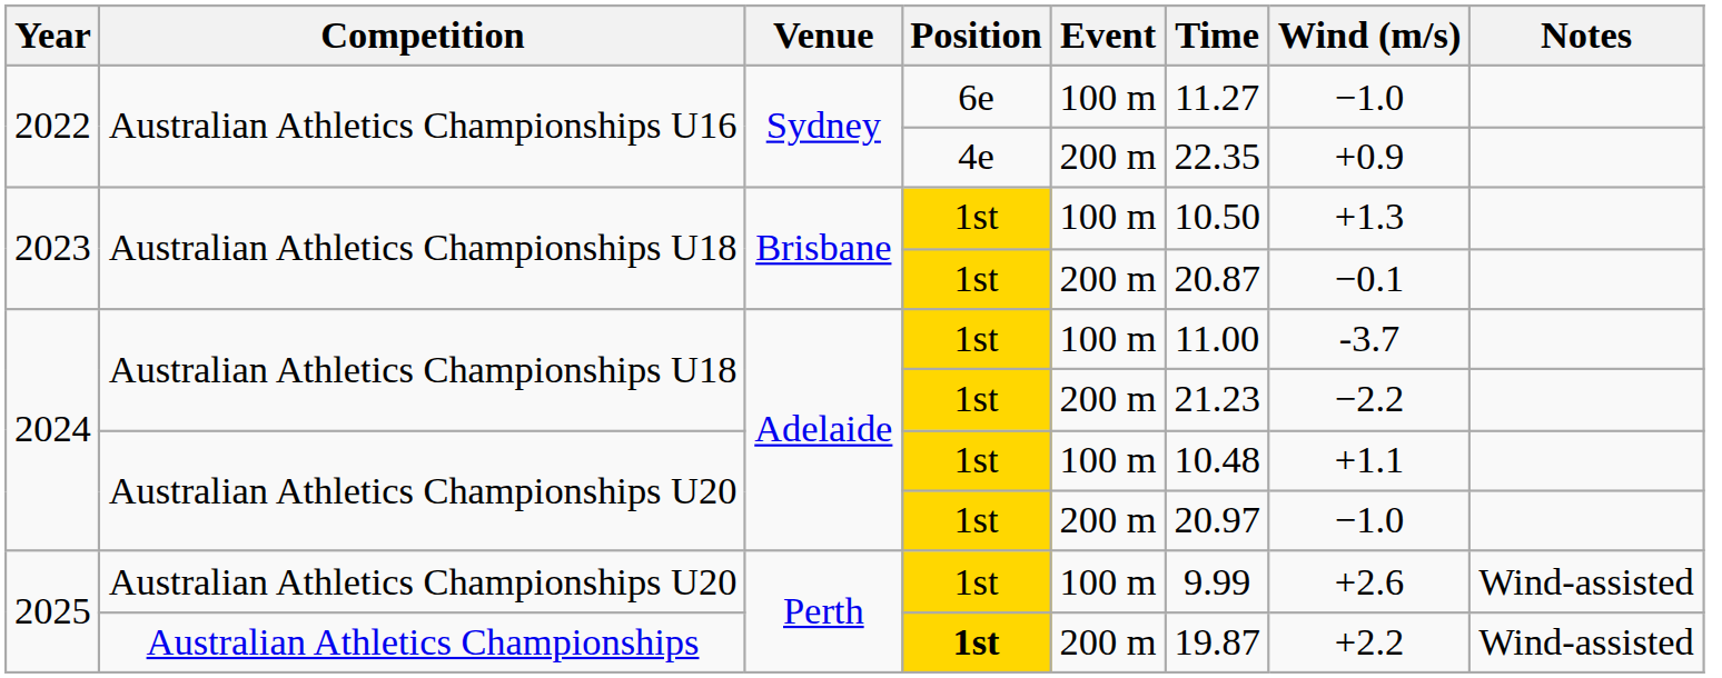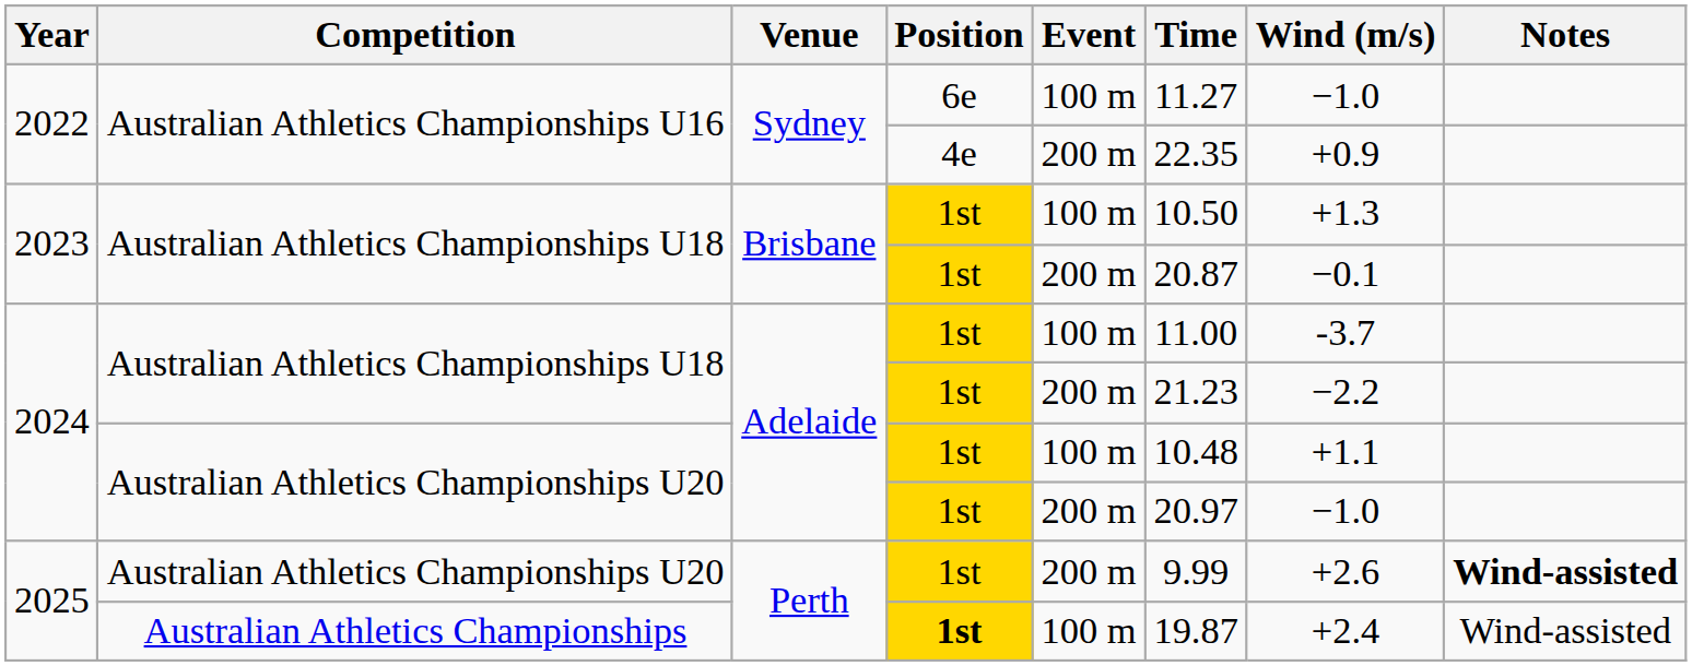2025 / Australian Athletics Championships U20 | Event: 100 m -> 200 m
2025 / Australian Athletics Championships U20 | Notes: normal -> bold
2025 / Australian Athletics Championships | Event: 200 m -> 100 m
2025 / Australian Athletics Championships | Wind (m/s): +2.2 -> +2.4
